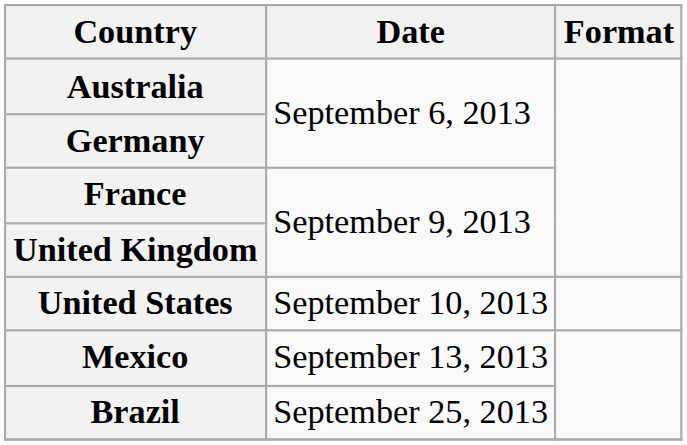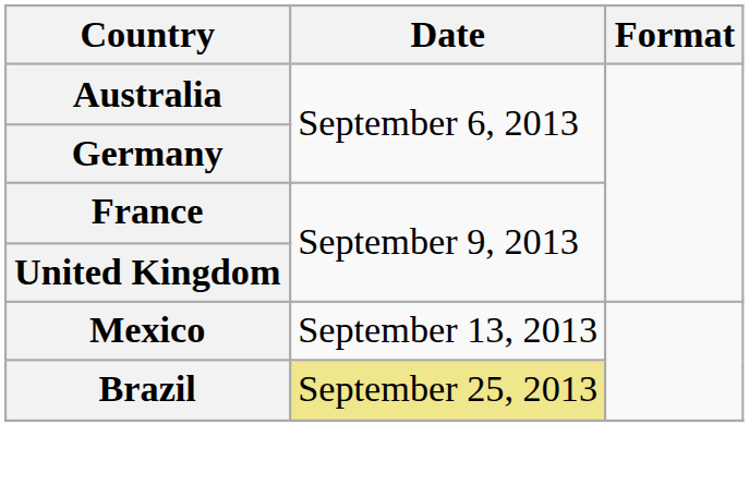- row: United States | September 10, 2013
Brazil | Date: no background -> khaki background
